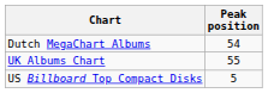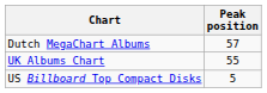Dutch MegaChart Albums | Peak position: 54 -> 57
